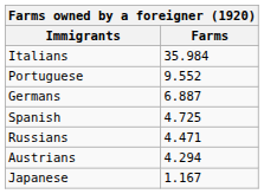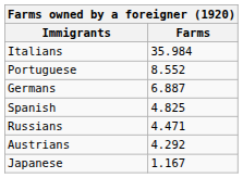Portuguese | Farms: 9.552 -> 8.552
Spanish | Farms: 4.725 -> 4.825
Austrians | Farms: 4.294 -> 4.292
